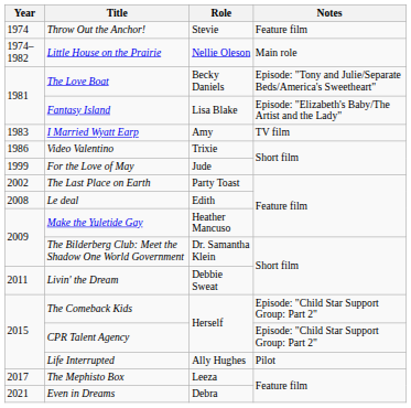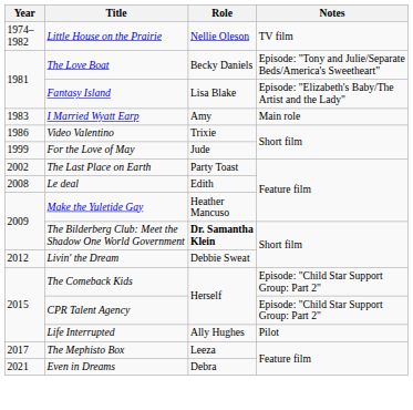- row: 1974 | Throw Out the Anchor! | Stevie | Feature film
Little House on the Prairie | Notes: Main role -> TV film
I Married Wyatt Earp | Notes: TV film -> Main role
The Bilderberg Club: Meet the Shadow One World Government | Role: normal -> bold
Livin' the Dream | Year: 2011 -> 2012
